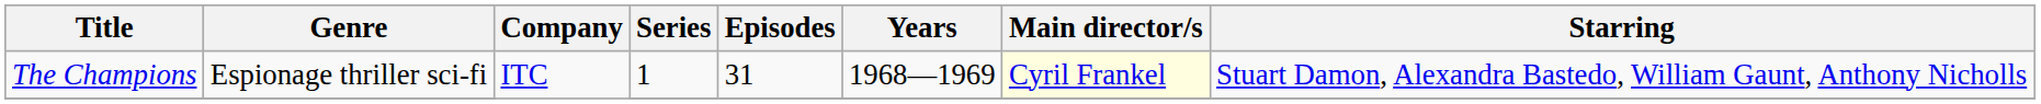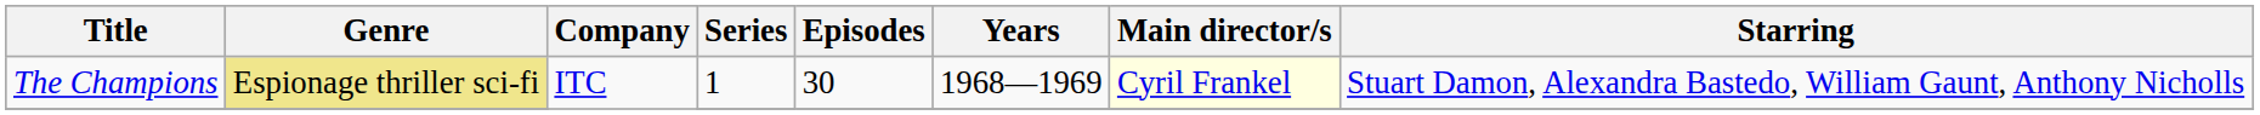The Champions | Genre: no background -> khaki background
The Champions | Episodes: 31 -> 30
